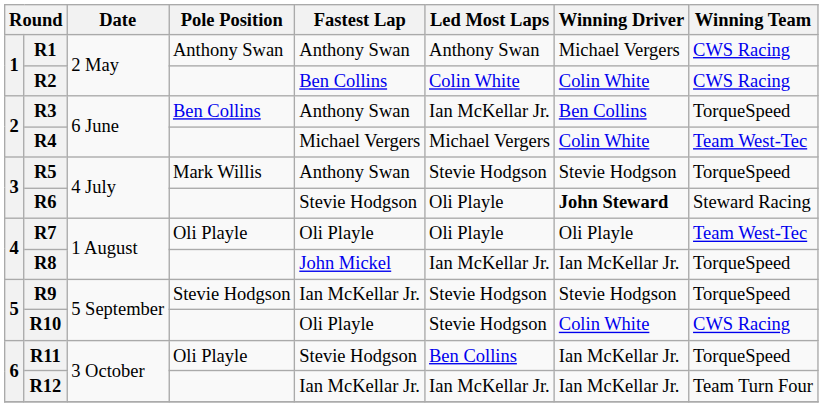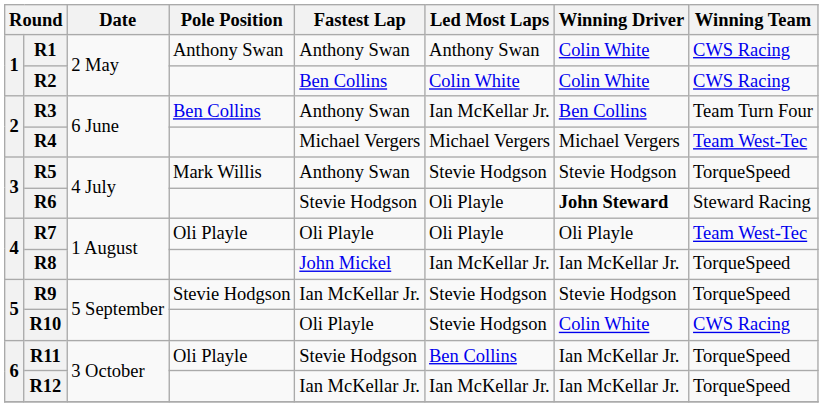R1 | Winning Driver: Michael Vergers -> Colin White
R3 | Winning Team: TorqueSpeed -> Team Turn Four
R4 | Winning Driver: Colin White -> Michael Vergers
R12 | Winning Team: Team Turn Four -> TorqueSpeed
